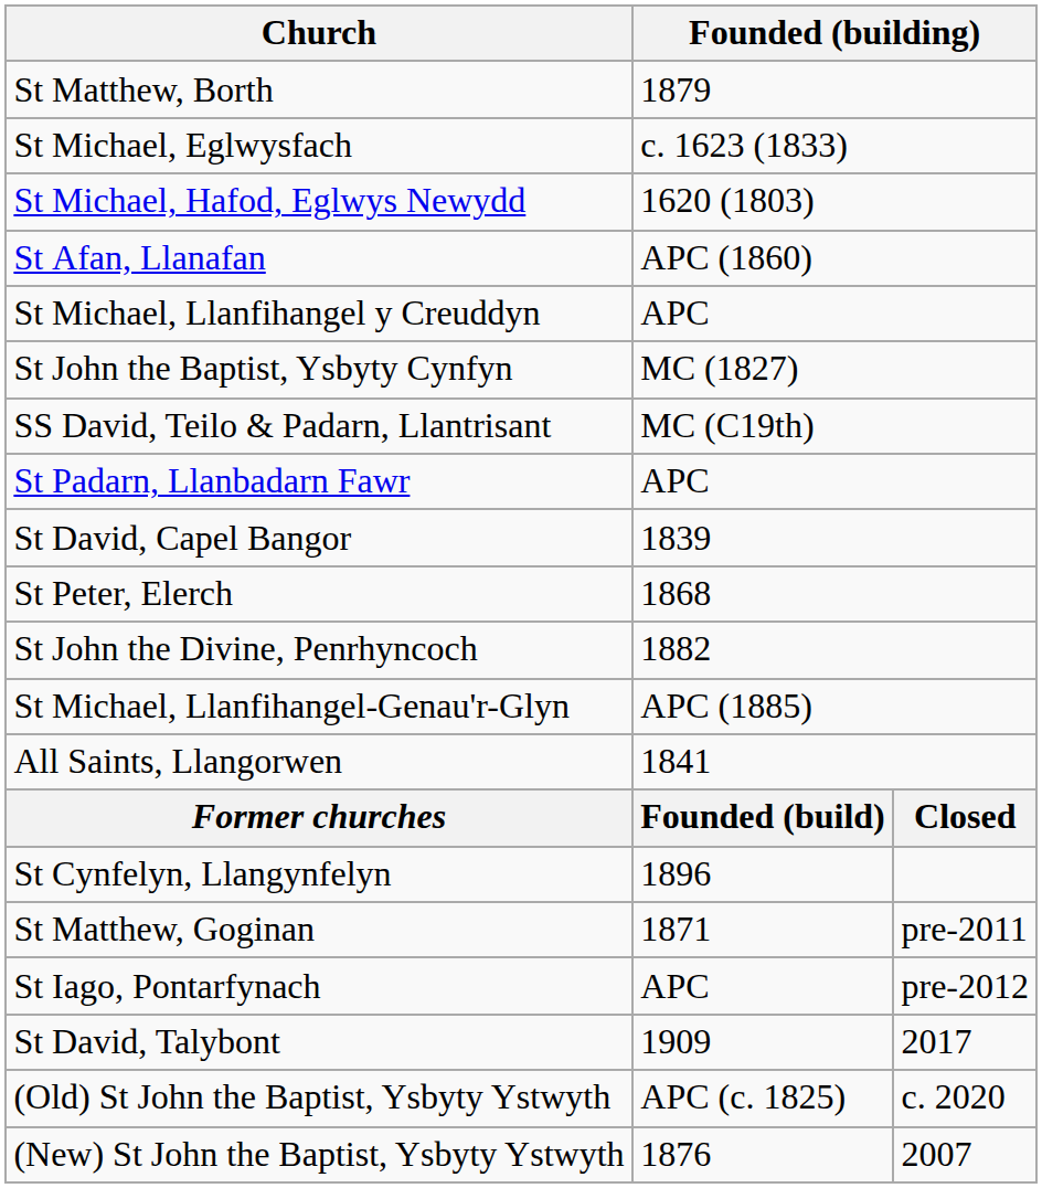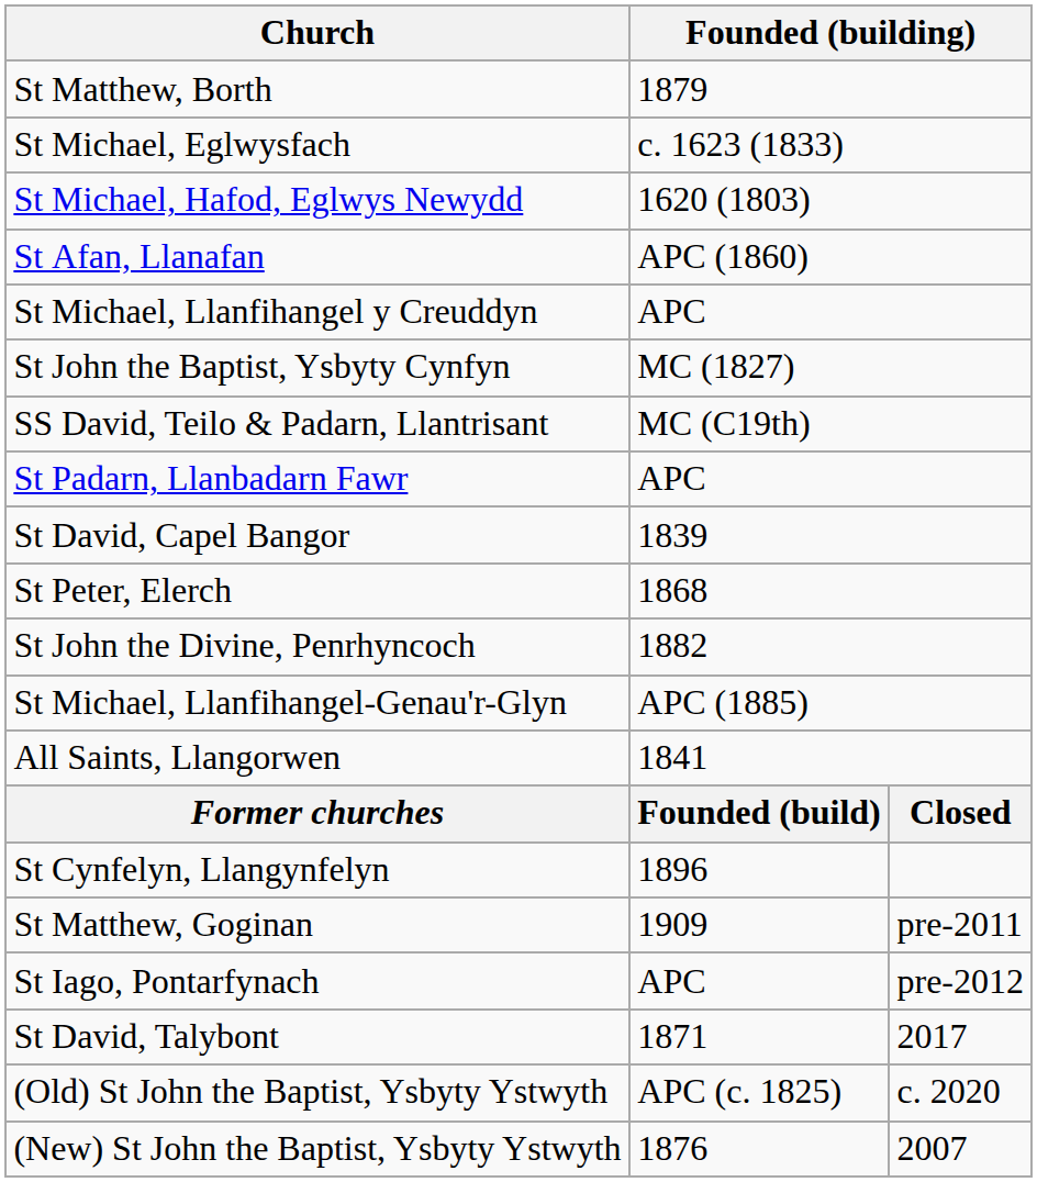St Matthew, Goginan | column 2: 1871 -> 1909
St David, Talybont | column 2: 1909 -> 1871
